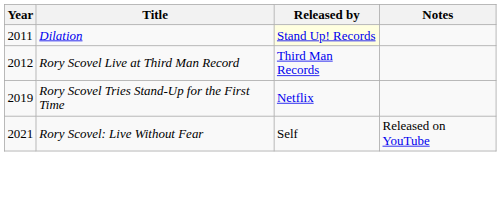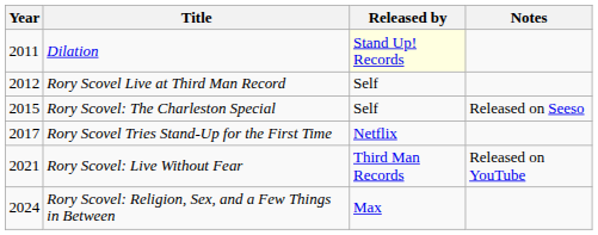Rory Scovel Live at Third Man Record | Released by: Third Man Records -> Self
+ row: 2015 | Rory Scovel: The Charleston Special | Self | Released on Seeso
Rory Scovel Tries Stand-Up for the First Time | Year: 2019 -> 2017
Rory Scovel: Live Without Fear | Released by: Self -> Third Man Records
+ row: 2024 | Rory Scovel: Religion, Sex, and a Few Things in Between | Max
